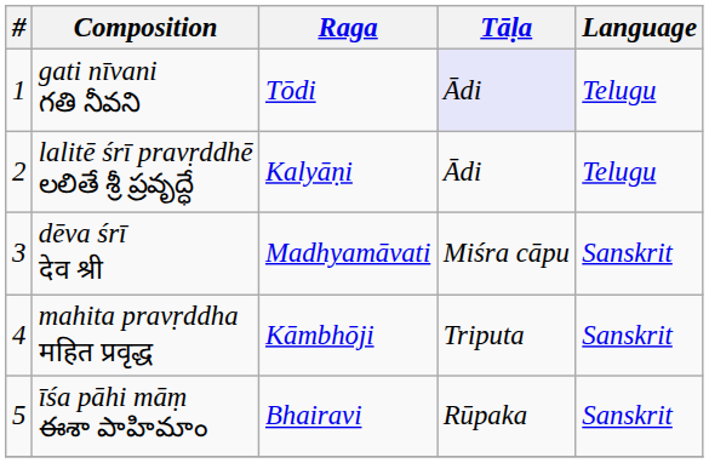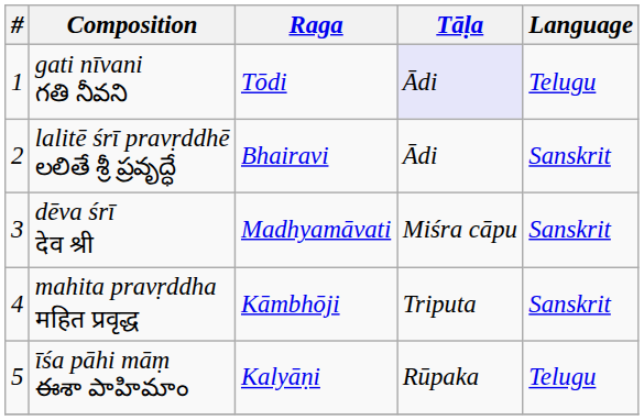lalitē śrī pravṛddhē లలితే శ్రీ ప్రవృద్ధే | Raga: Kalyāṇi -> Bhairavi
lalitē śrī pravṛddhē లలితే శ్రీ ప్రవృద్ధే | Language: Telugu -> Sanskrit
īśa pāhi māṃ ఈశా పాహిమాం | Raga: Bhairavi -> Kalyāṇi
īśa pāhi māṃ ఈశా పాహిమాం | Language: Sanskrit -> Telugu
